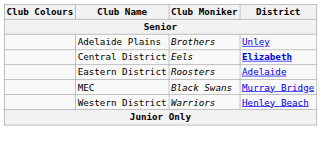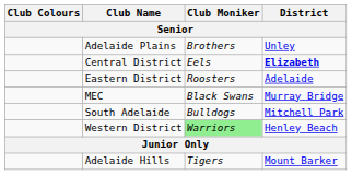+ row: South Adelaide | Bulldogs | Mitchell Park
Western District | Club Moniker: no background -> lightgreen background
+ row: Adelaide Hills | Tigers | Mount Barker
